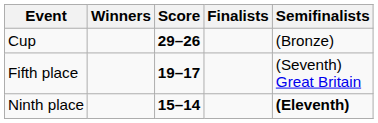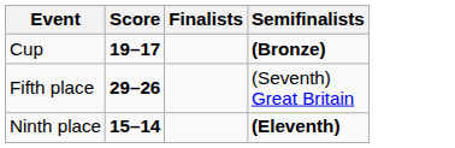- column: Winners
Cup | Score: 29–26 -> 19–17
Cup | Semifinalists: normal -> bold
Fifth place | Score: 19–17 -> 29–26
